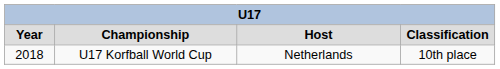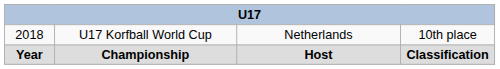rows swapped: Year <-> 2018
